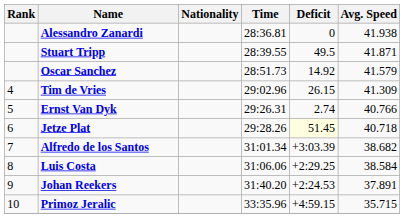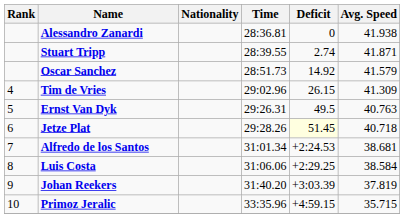Stuart Tripp | Deficit: 49.5 -> 2.74
Ernst Van Dyk | Deficit: 2.74 -> 49.5
Ernst Van Dyk | Avg. Speed: 40.766 -> 40.763
Alfredo de los Santos | Deficit: +3:03.39 -> +2:24.53
Alfredo de los Santos | Avg. Speed: 38.682 -> 38.681
Johan Reekers | Deficit: +2:24.53 -> +3:03.39
Johan Reekers | Avg. Speed: 37.891 -> 37.819
